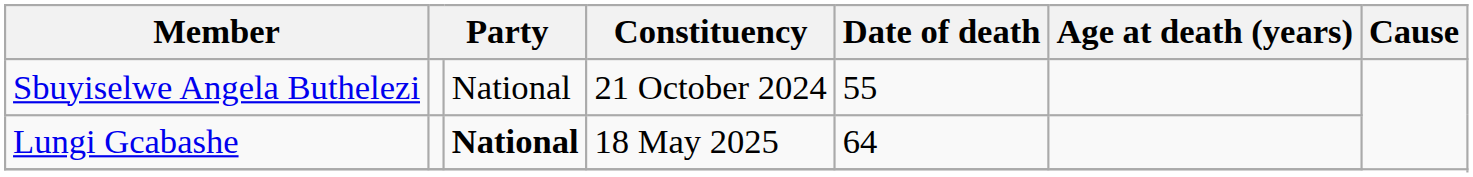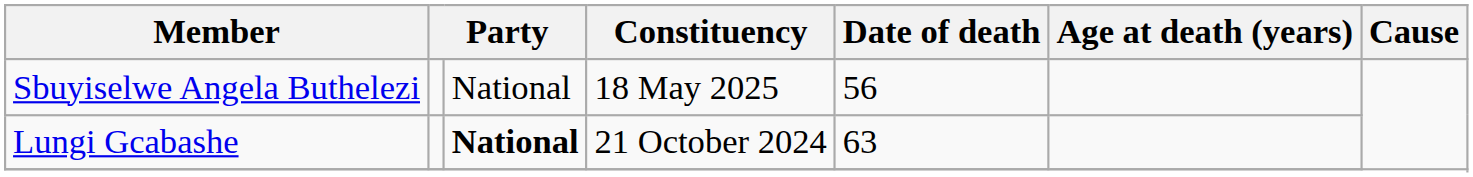Sbuyiselwe Angela Buthelezi | Constituency: 21 October 2024 -> 18 May 2025
Sbuyiselwe Angela Buthelezi | Date of death: 55 -> 56
Lungi Gcabashe | Constituency: 18 May 2025 -> 21 October 2024
Lungi Gcabashe | Date of death: 64 -> 63
